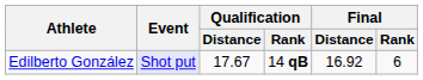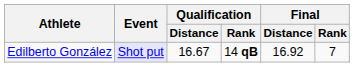Edilberto González | Qualification / Distance: 17.67 -> 16.67
Edilberto González | Final / Rank: 6 -> 7
